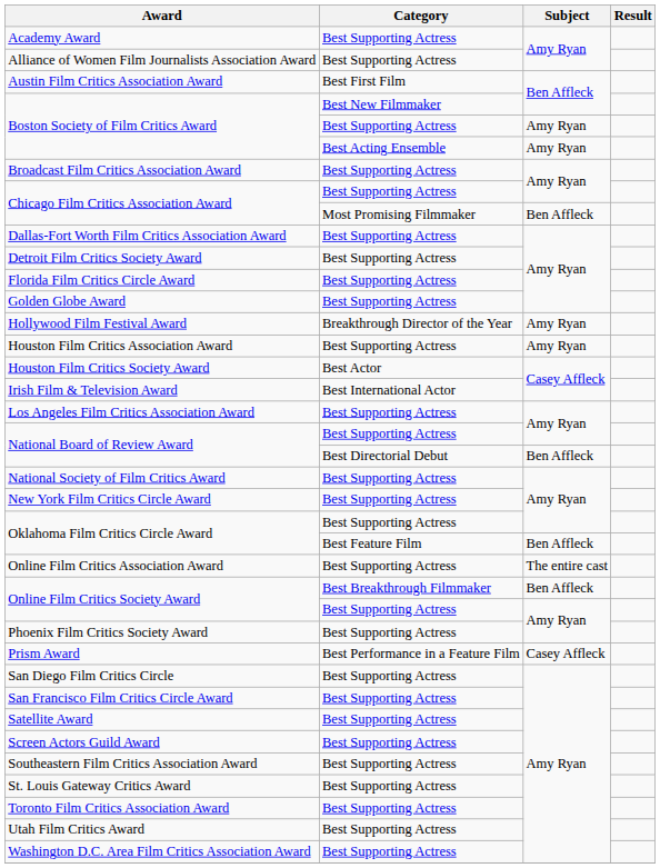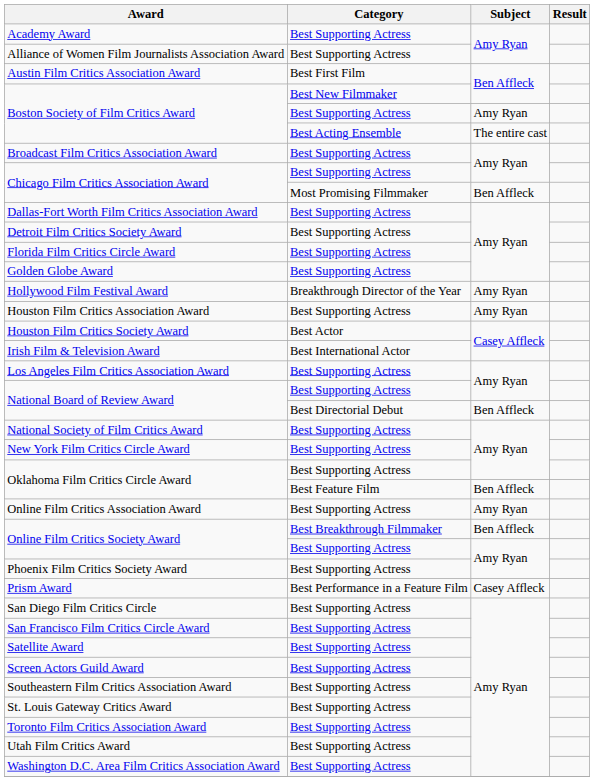Boston Society of Film Critics Award / Best Acting Ensemble | Subject: Amy Ryan -> The entire cast
Online Film Critics Association Award | Subject: The entire cast -> Amy Ryan
